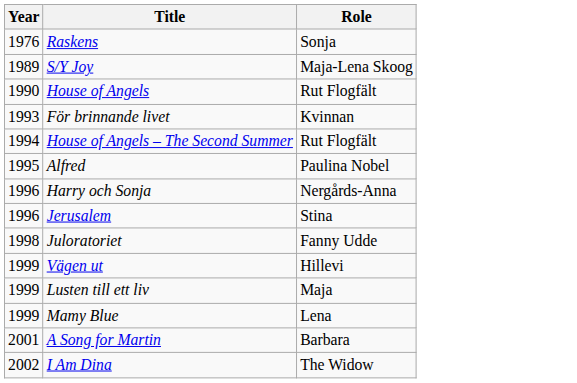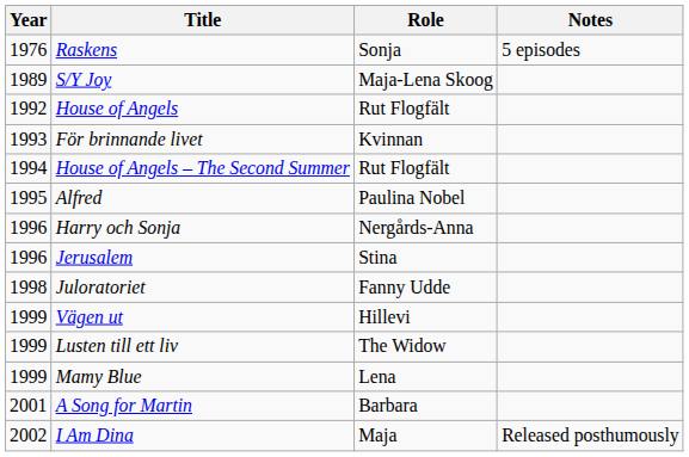+ column: Notes | 5 episodes | Released posthumously
House of Angels | Year: 1990 -> 1992
Lusten till ett liv | Role: Maja -> The Widow
I Am Dina | Role: The Widow -> Maja
